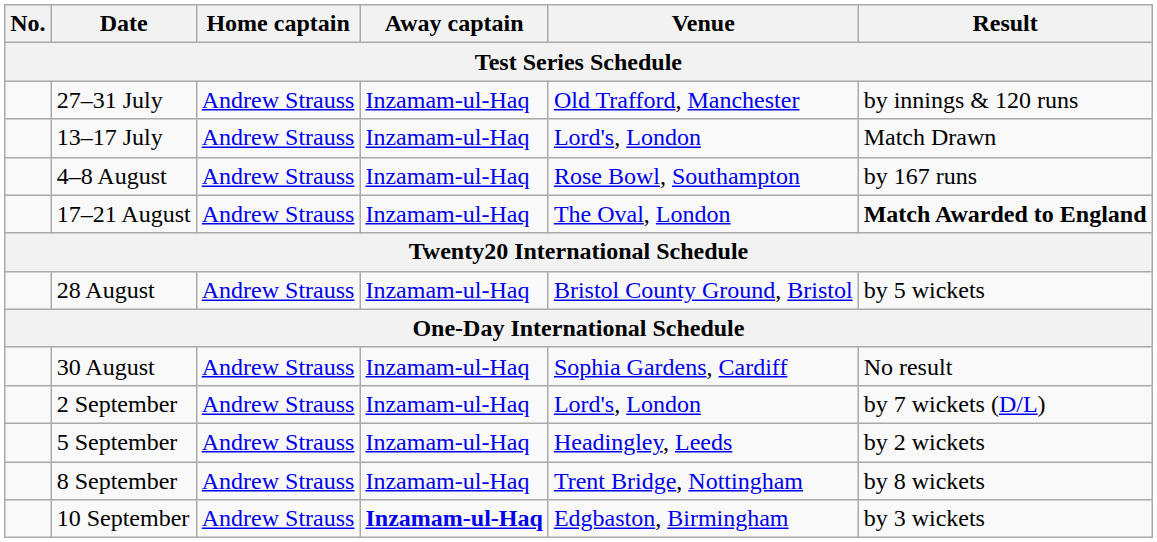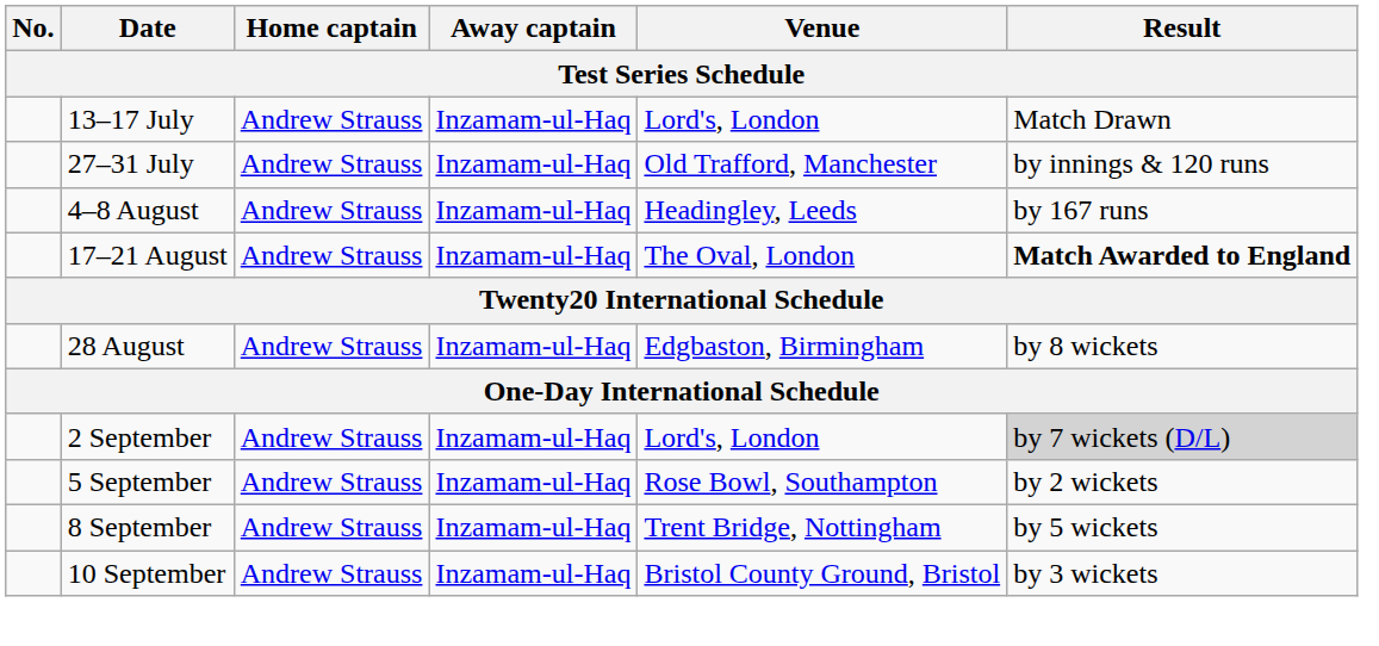rows swapped: 13–17 July <-> 27–31 July
4–8 August | Venue: Rose Bowl, Southampton -> Headingley, Leeds
28 August | Venue: Bristol County Ground, Bristol -> Edgbaston, Birmingham
28 August | Result: by 5 wickets -> by 8 wickets
- row: 30 August | Andrew Strauss | Inzamam-ul-Haq | Sophia Gardens, Cardiff | No result
2 September | Result: no background -> lightgrey background
5 September | Venue: Headingley, Leeds -> Rose Bowl, Southampton
8 September | Result: by 8 wickets -> by 5 wickets
10 September | Away captain: bold -> normal
10 September | Venue: Edgbaston, Birmingham -> Bristol County Ground, Bristol
